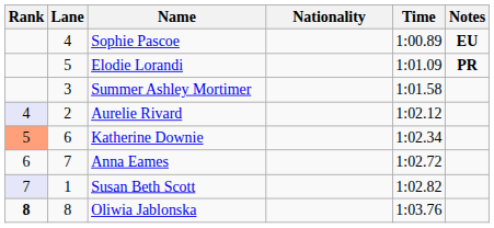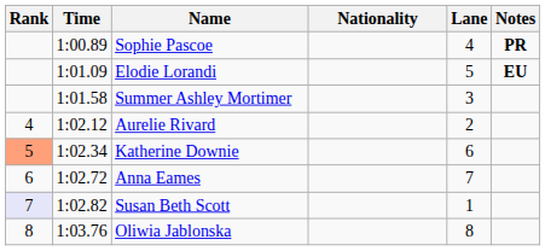columns swapped: Lane <-> Time
Sophie Pascoe | Notes: EU -> PR
Elodie Lorandi | Notes: PR -> EU
Aurelie Rivard | Rank: lavender background -> no background
Oliwia Jablonska | Rank: bold -> normal
